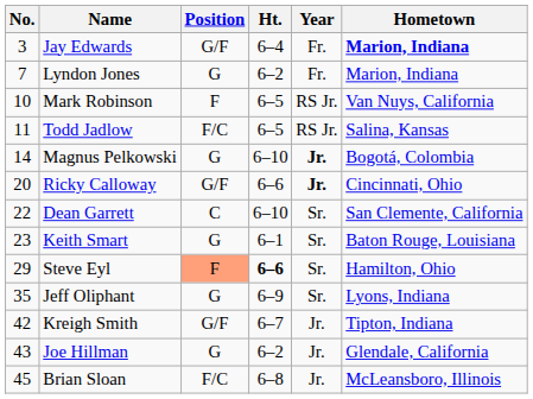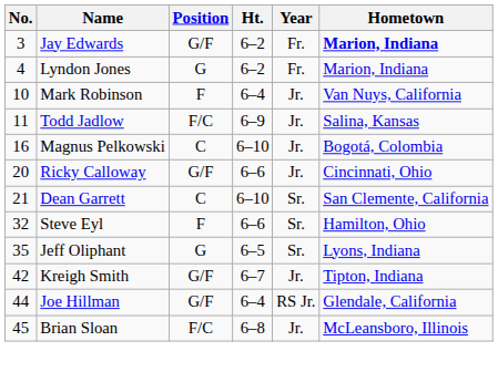Jay Edwards | Ht.: 6–4 -> 6–2
Lyndon Jones | No.: 7 -> 4
Mark Robinson | Ht.: 6–5 -> 6–4
Mark Robinson | Year: RS Jr. -> Jr.
Todd Jadlow | Ht.: 6–5 -> 6–9
Todd Jadlow | Year: RS Jr. -> Jr.
Magnus Pelkowski | No.: 14 -> 16
Magnus Pelkowski | Position: G -> C
Magnus Pelkowski | Year: bold -> normal
Ricky Calloway | Year: bold -> normal
Dean Garrett | No.: 22 -> 21
- row: 23 | Keith Smart | G | 6–1 | Sr. | Baton Rouge, Louisiana
Steve Eyl | No.: 29 -> 32
Steve Eyl | Position: lightsalmon background -> no background
Steve Eyl | Ht.: bold -> normal
Jeff Oliphant | Ht.: 6–9 -> 6–5
Joe Hillman | No.: 43 -> 44
Joe Hillman | Position: G -> G/F
Joe Hillman | Ht.: 6–2 -> 6–4
Joe Hillman | Year: Jr. -> RS Jr.
